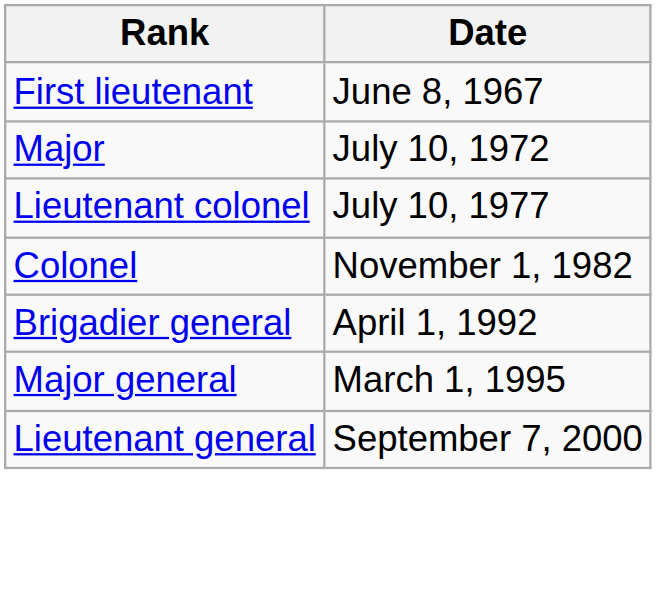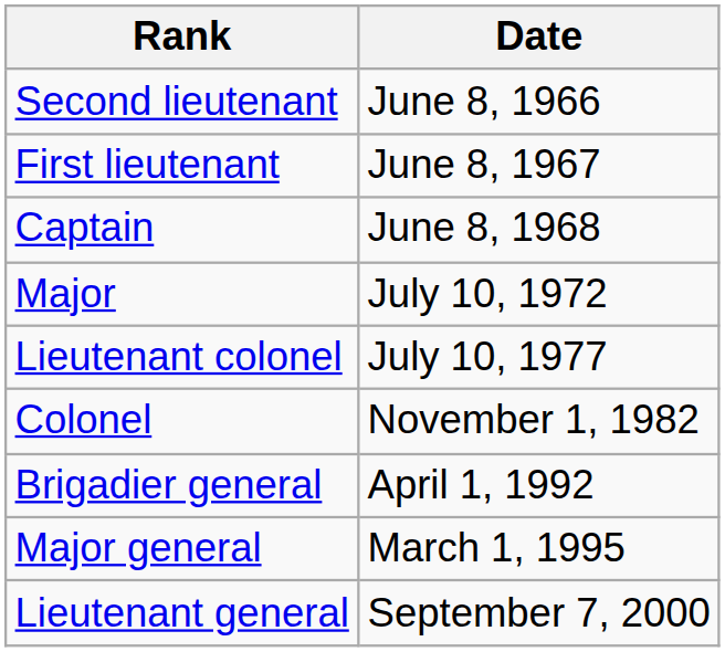+ row: Second lieutenant | June 8, 1966
+ row: Captain | June 8, 1968
